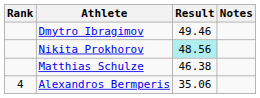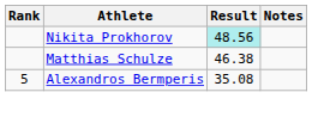- row: Dmytro Ibragimov | 49.46
Alexandros Bermperis | Rank: 4 -> 5
Alexandros Bermperis | Result: 35.06 -> 35.08
